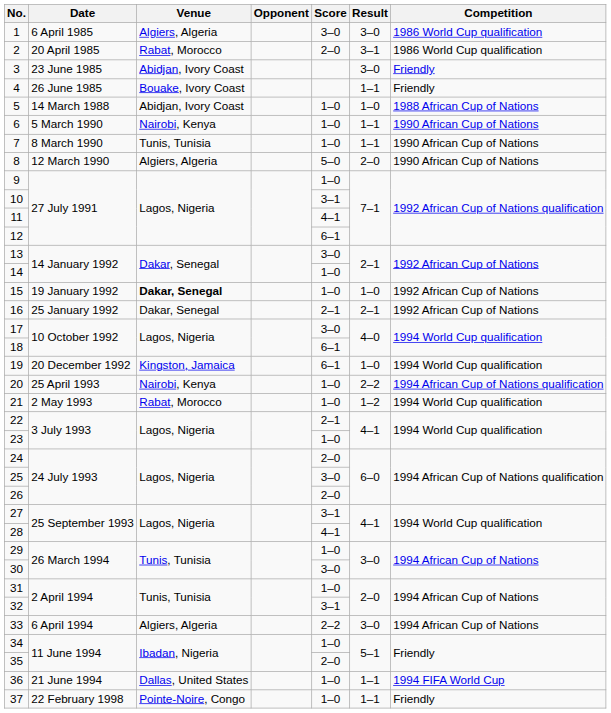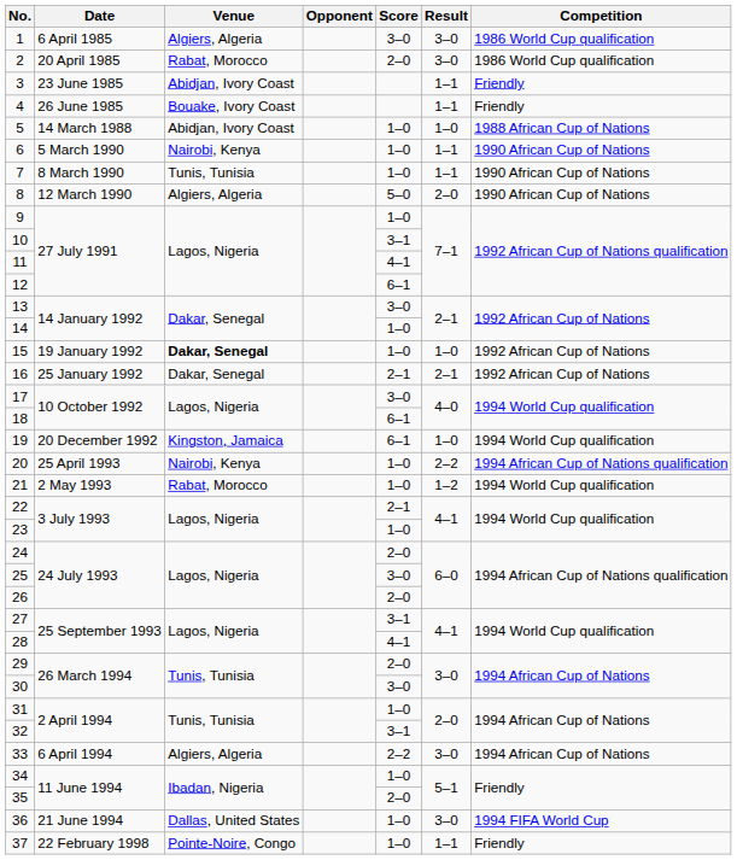2 | Result: 3–1 -> 3–0
3 | Result: 3–0 -> 1–1
29 | Score: 1–0 -> 2–0
36 | Result: 1–1 -> 3–0
